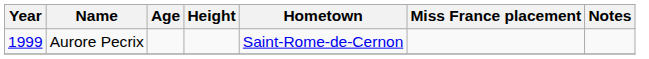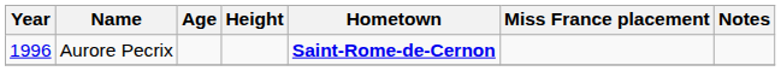Aurore Pecrix | Year: 1999 -> 1996
Aurore Pecrix | Hometown: normal -> bold
